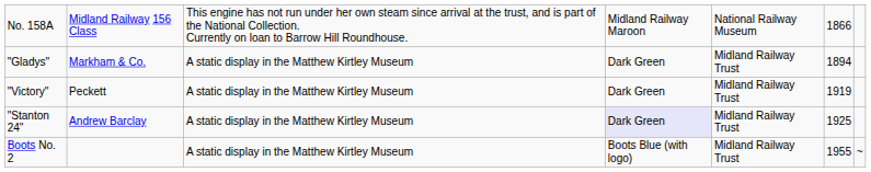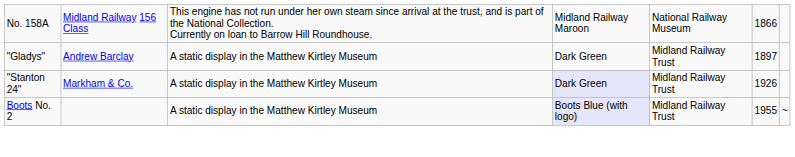"Gladys" | column 2: Markham & Co. -> Andrew Barclay
"Gladys" | column 6: 1894 -> 1897
- row: "Victory" | Peckett | A static display in the Matthew Kirtley Museum | Dark Green | Midland Railway Trust | 1919
"Stanton 24" | column 2: Andrew Barclay -> Markham & Co.
"Stanton 24" | column 6: 1925 -> 1926
Boots No. 2 | column 4: no background -> lavender background
